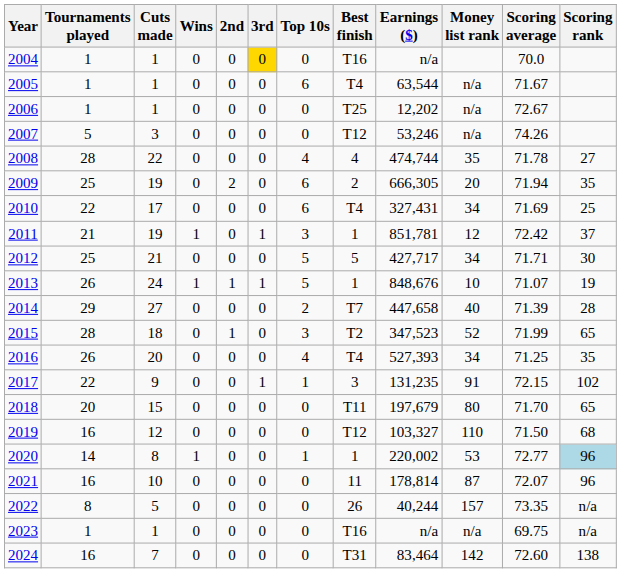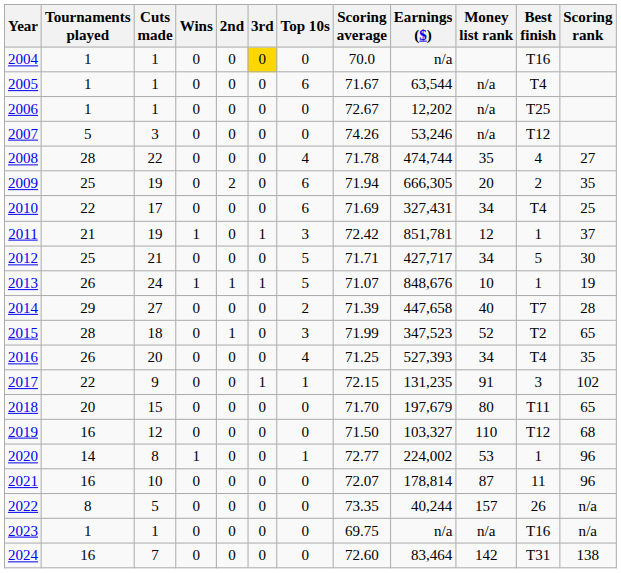columns swapped: Best finish <-> Scoring average
2020 | Earnings ($): 220,002 -> 224,002
2020 | Scoring rank: lightblue background -> no background
